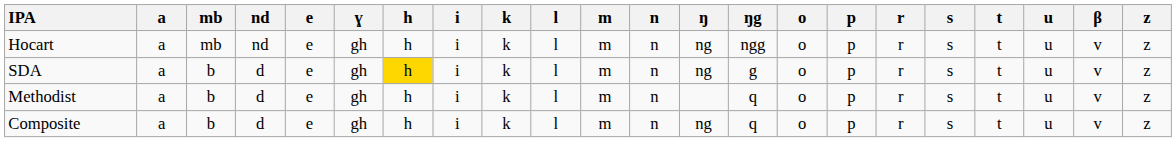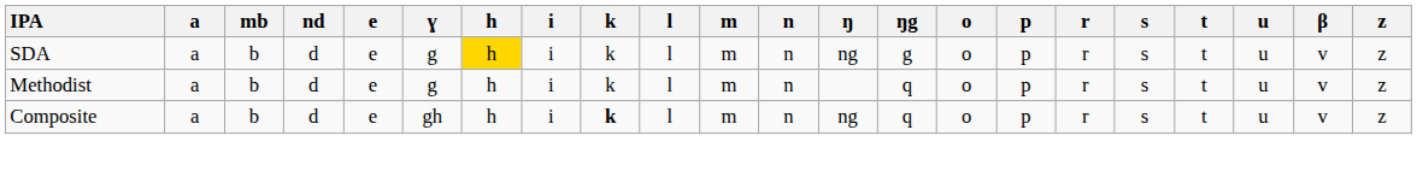- row: Hocart | a | mb | nd | e | gh | h | i | k | l | m | n | ng | ngg | o | p | r | s | t | u | v | z
SDA | ɣ: gh -> g
Methodist | ɣ: gh -> g
Composite | k: normal -> bold
